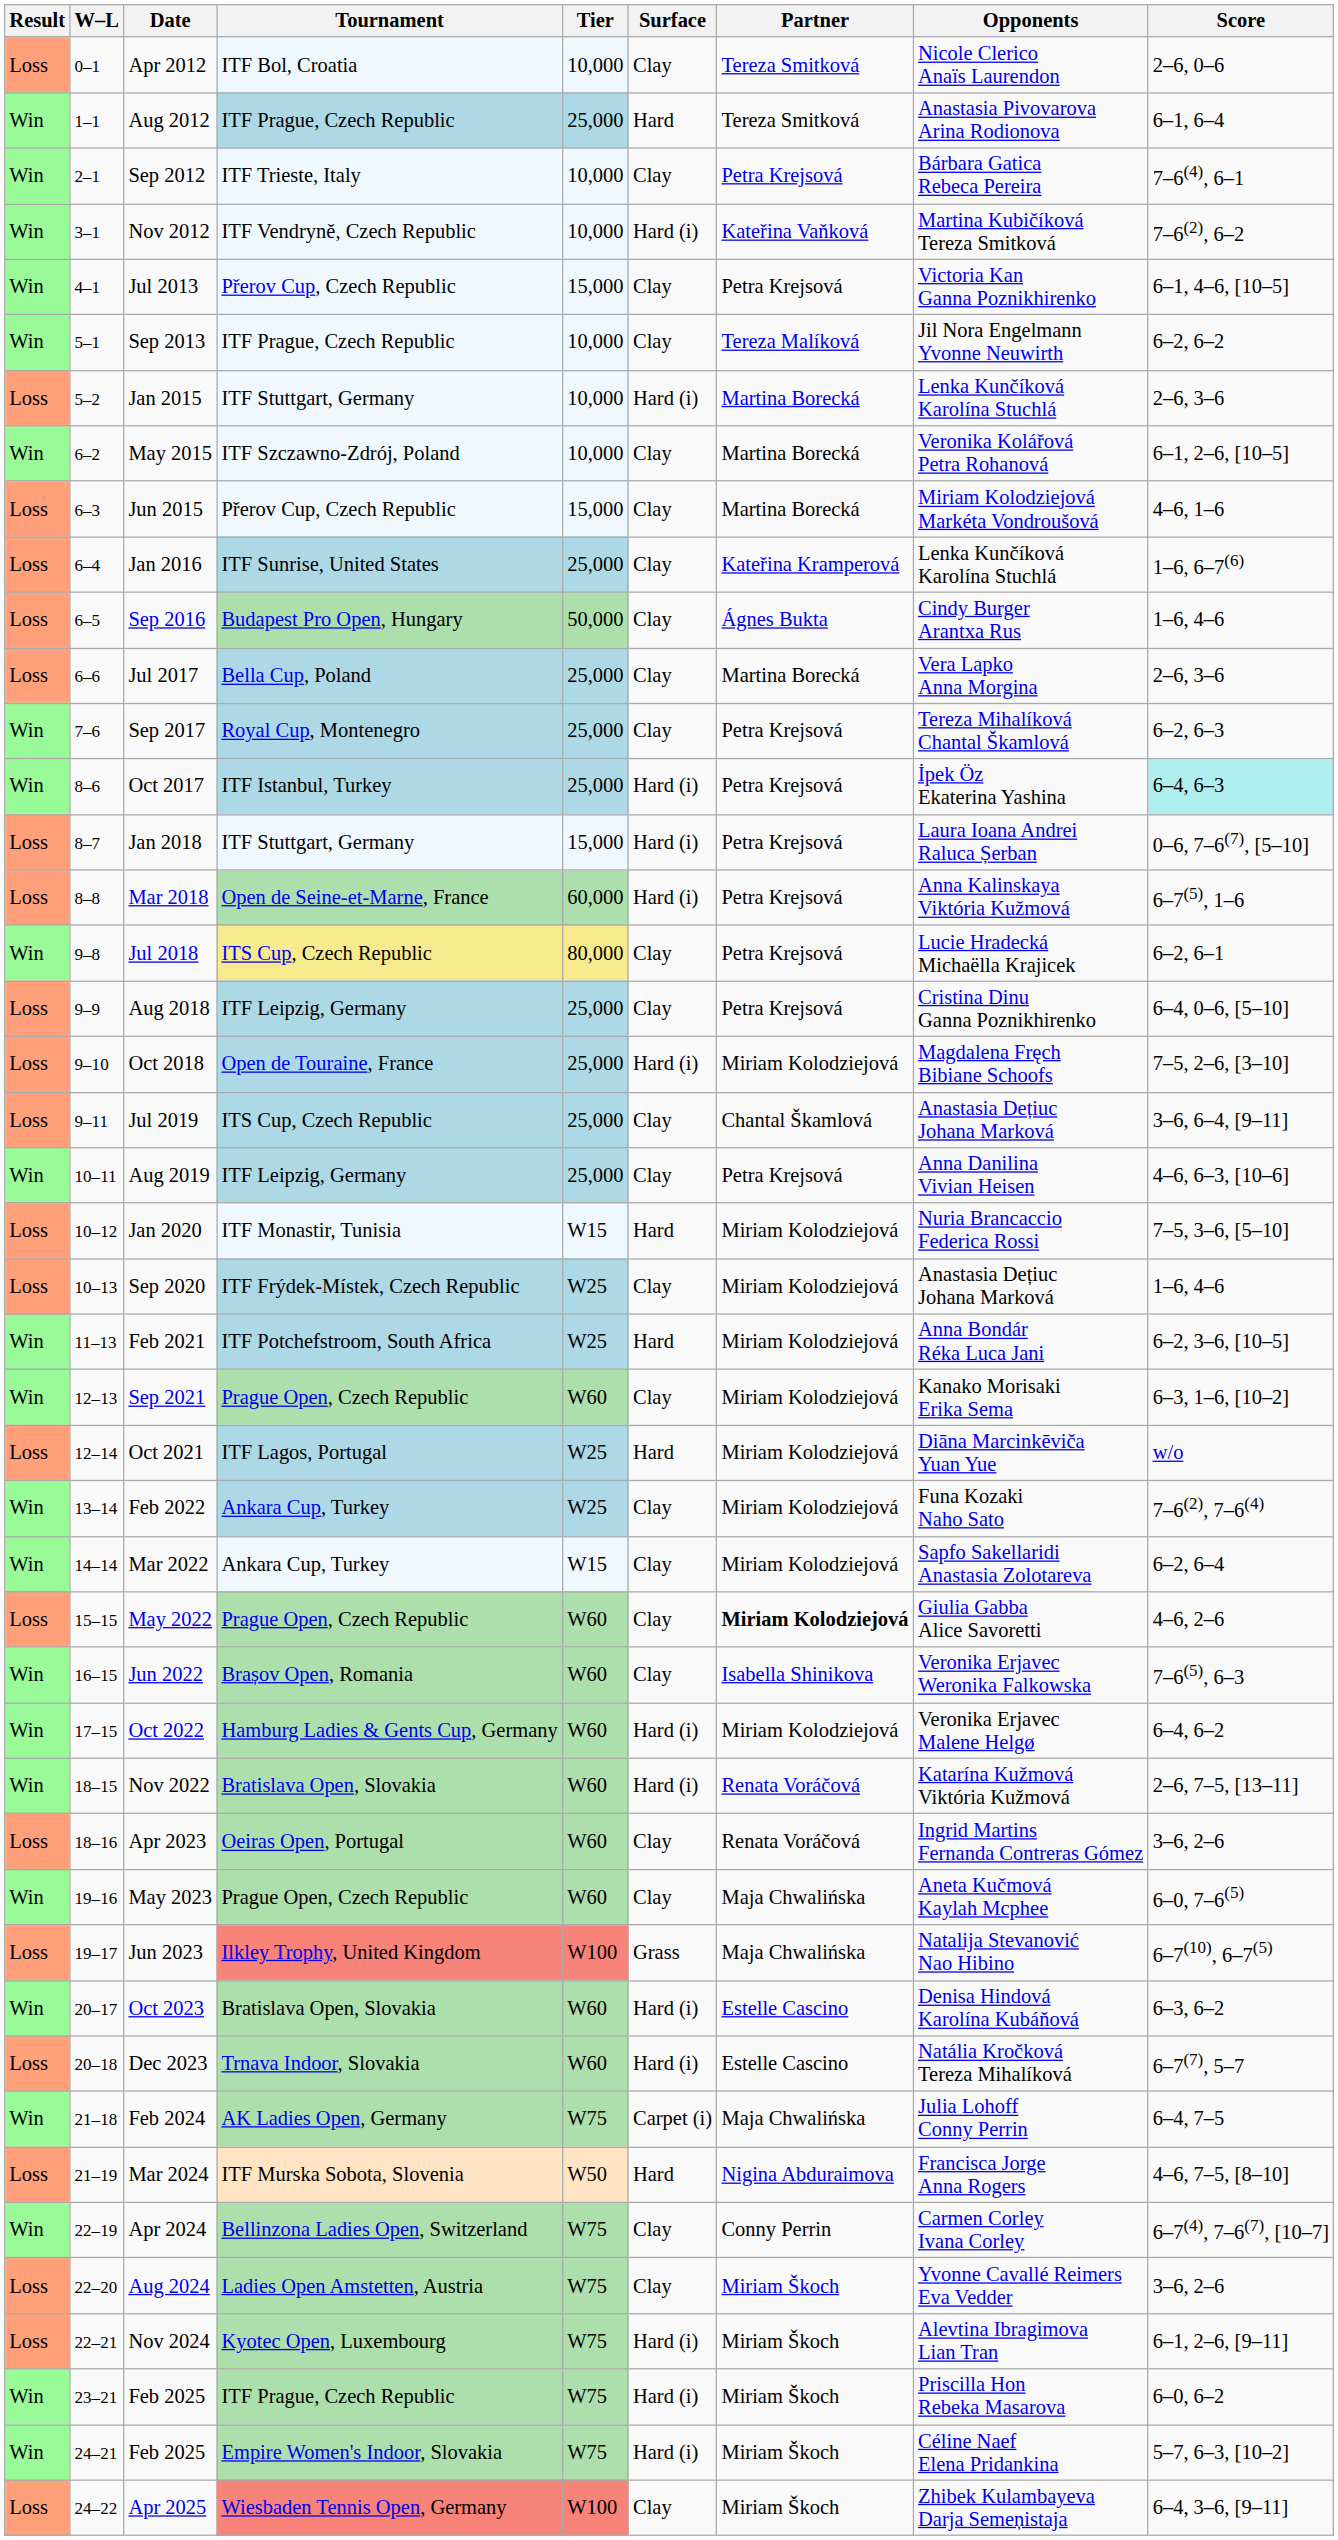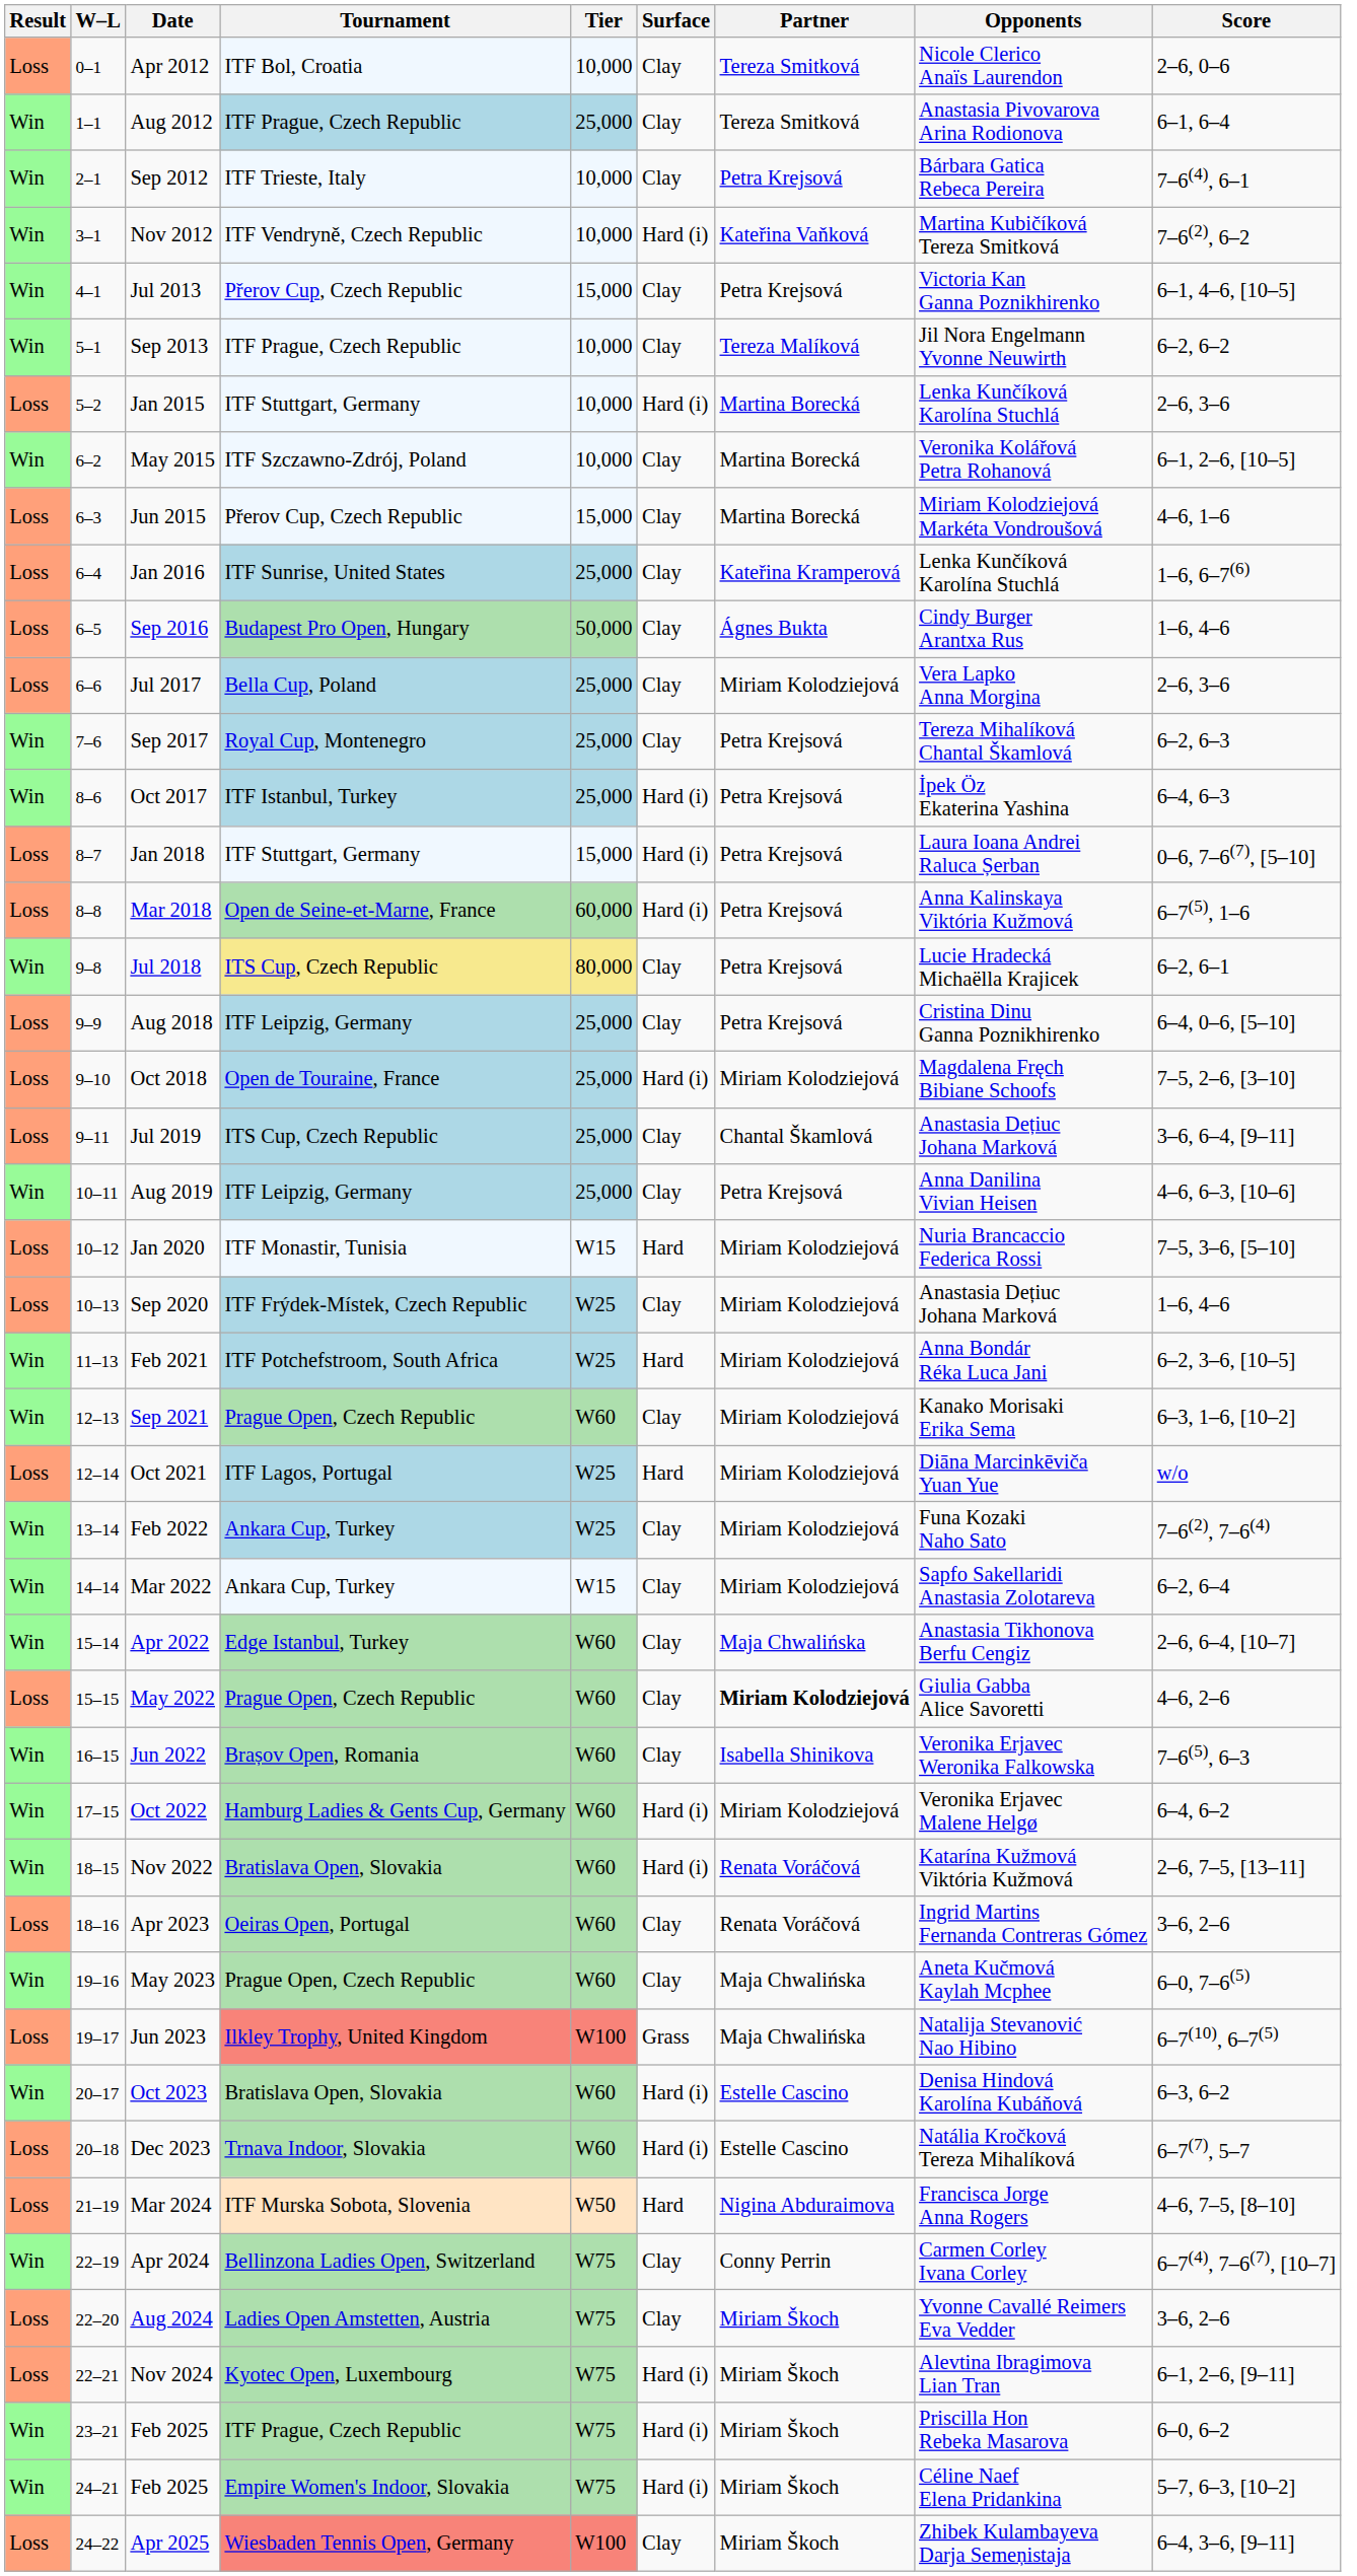Aug 2012 | Surface: Hard -> Clay
Jul 2017 | Partner: Martina Borecká -> Miriam Kolodziejová
Oct 2017 | Score: paleturquoise background -> no background
+ row: Win | 15–14 | Apr 2022 | Edge Istanbul, Turkey | W60 | Clay | Maja Chwalińska | Anastasia Tikhonova Berfu Cengiz | 2–6, 6–4, [10–7]
- row: Win | 21–18 | Feb 2024 | AK Ladies Open, Germany | W75 | Carpet (i) | Maja Chwalińska | Julia Lohoff Conny Perrin | 6–4, 7–5
